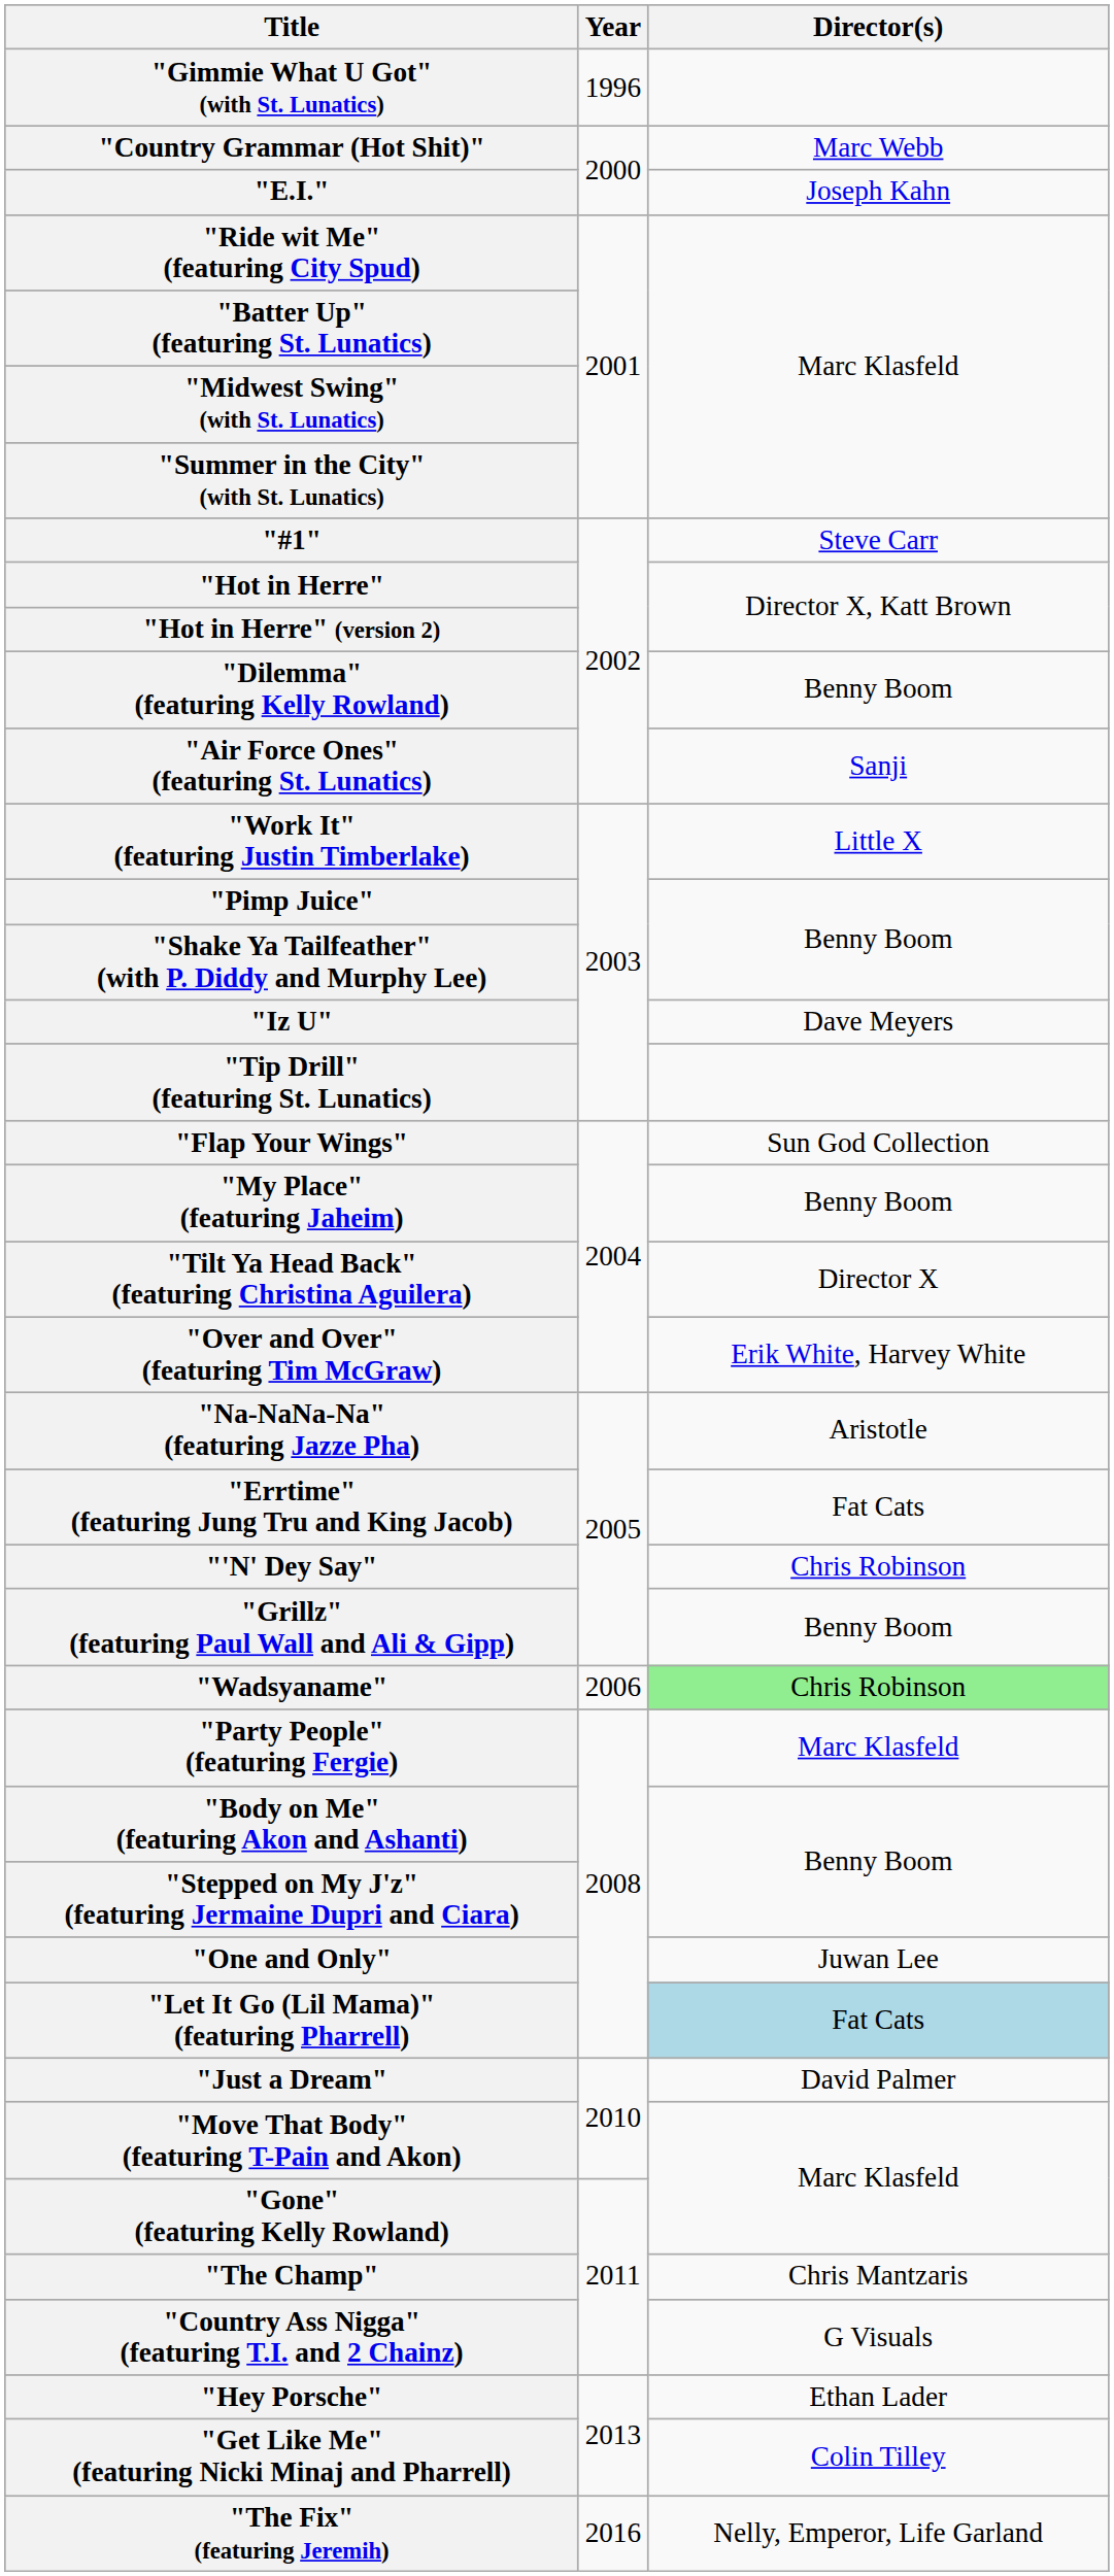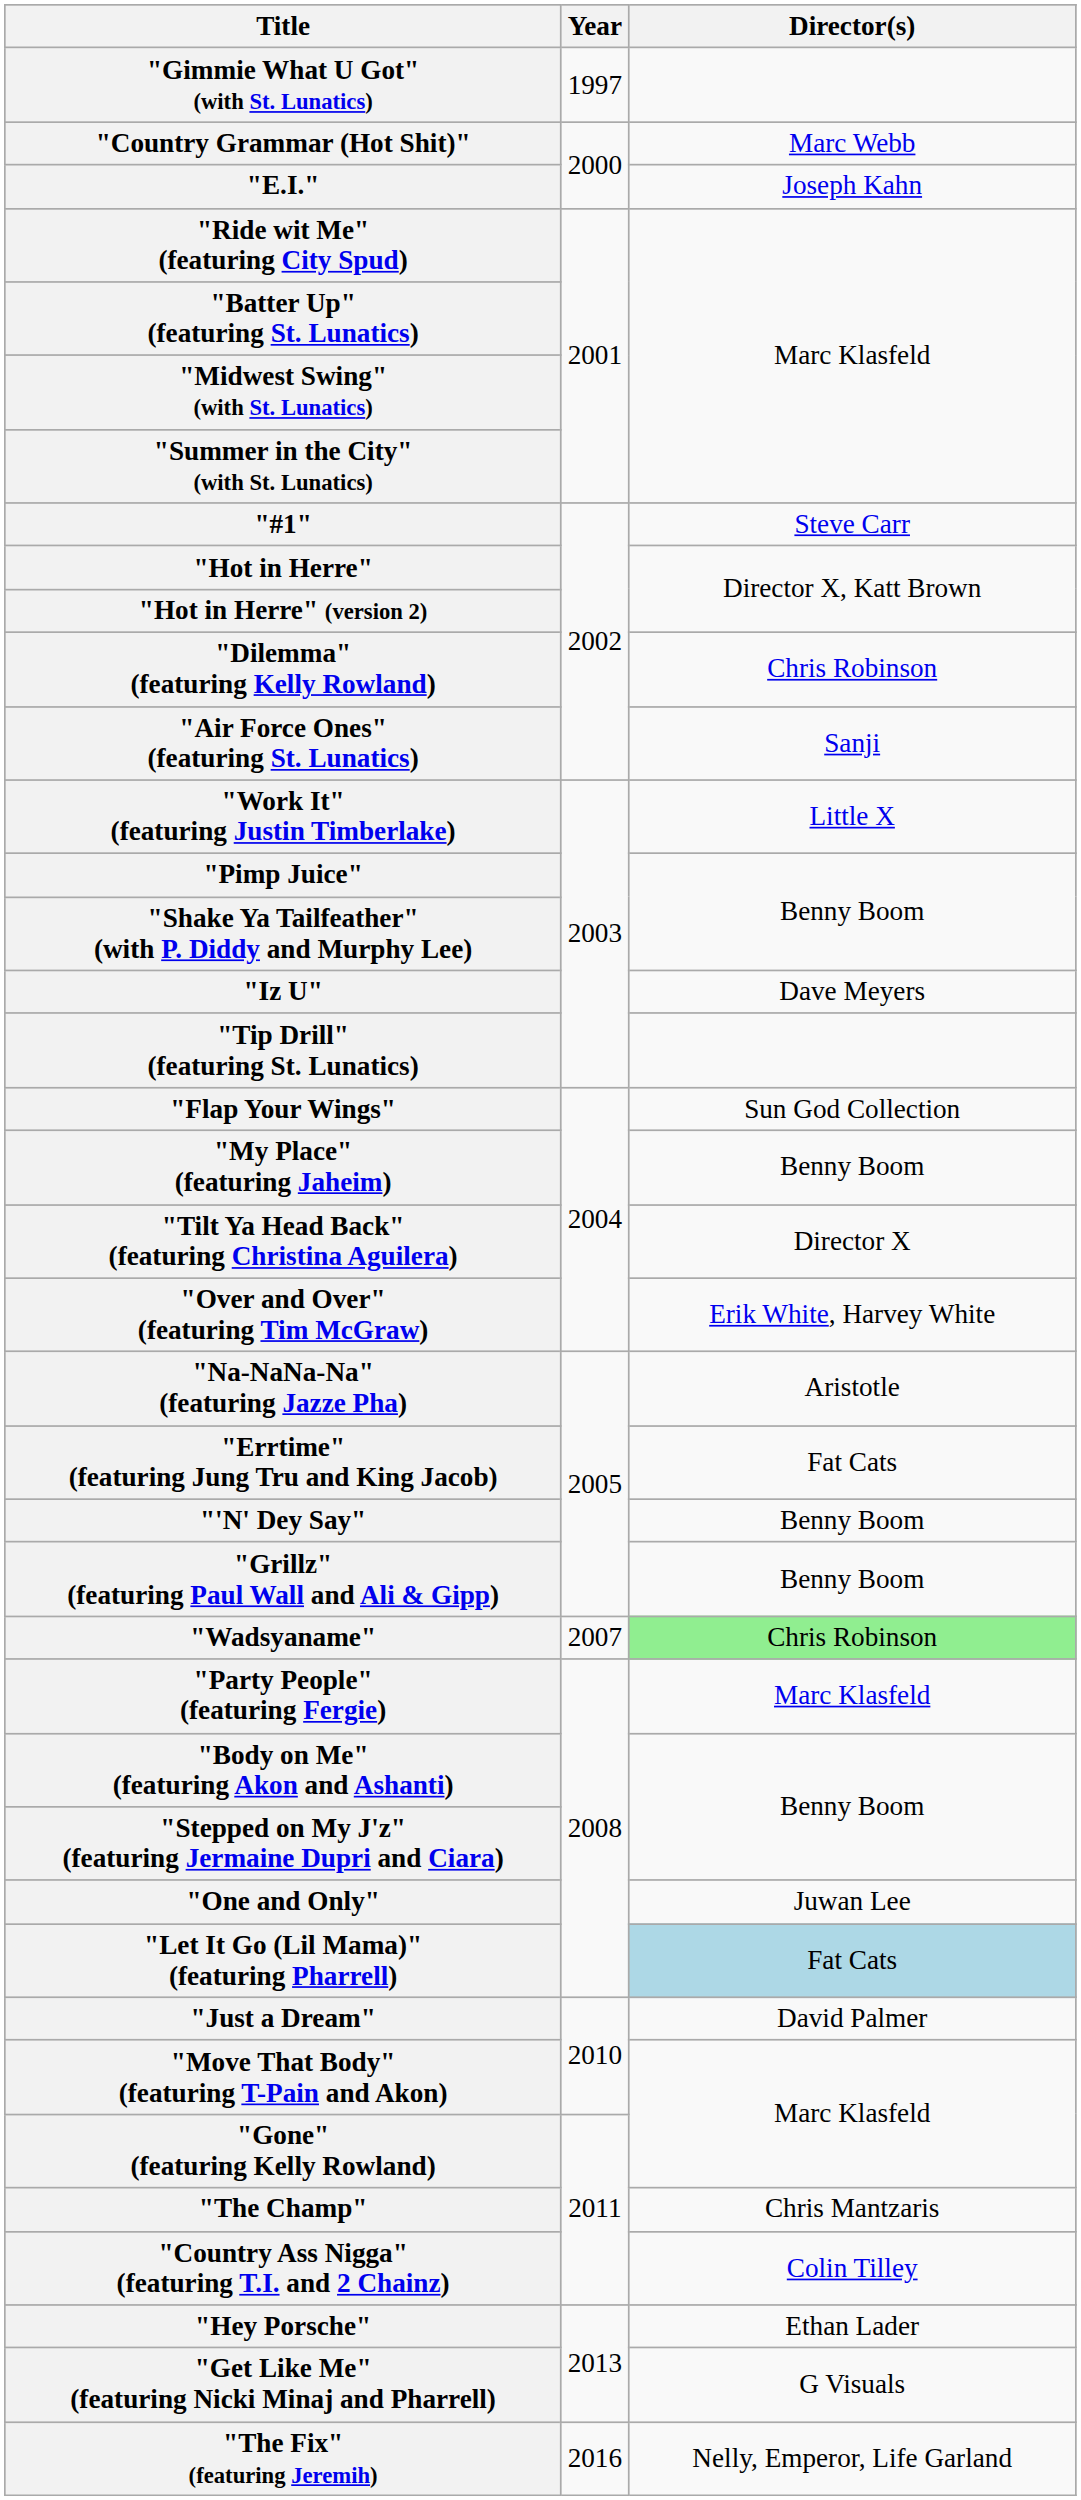"Gimmie What U Got" (with St. Lunatics) | Year: 1996 -> 1997
"Dilemma" (featuring Kelly Rowland) | Director(s): Benny Boom -> Chris Robinson
"'N' Dey Say" | Director(s): Chris Robinson -> Benny Boom
"Wadsyaname" | Year: 2006 -> 2007
"Country Ass Nigga" (featuring T.I. and 2 Chainz) | Director(s): G Visuals -> Colin Tilley
"Get Like Me" (featuring Nicki Minaj and Pharrell) | Director(s): Colin Tilley -> G Visuals
